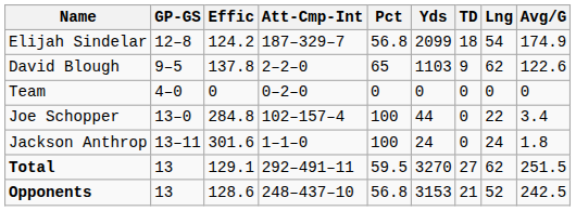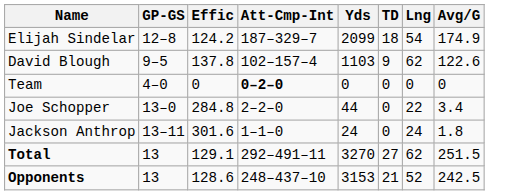- column: Pct | 56.8 | 65 | 0 | 100 | 100 | 59.5 | 56.8
David Blough | Att-Cmp-Int: 2–2–0 -> 102–157–4
Team | Att-Cmp-Int: normal -> bold
Joe Schopper | Att-Cmp-Int: 102–157–4 -> 2–2–0
